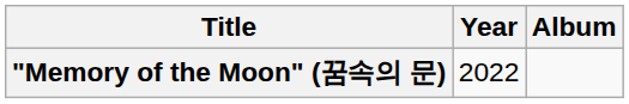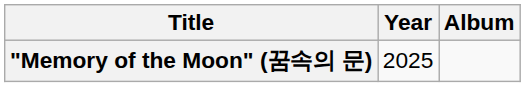"Memory of the Moon" (꿈속의 문) | Year: 2022 -> 2025
